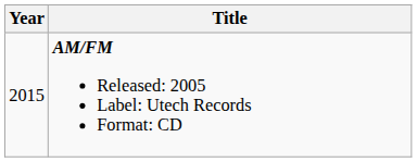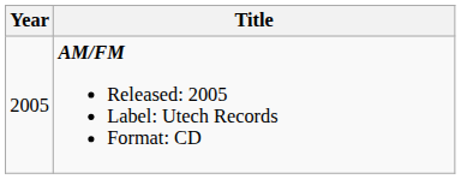AM/FM Released: 2005 Label: Utech Records Format: CD | Year: 2015 -> 2005
